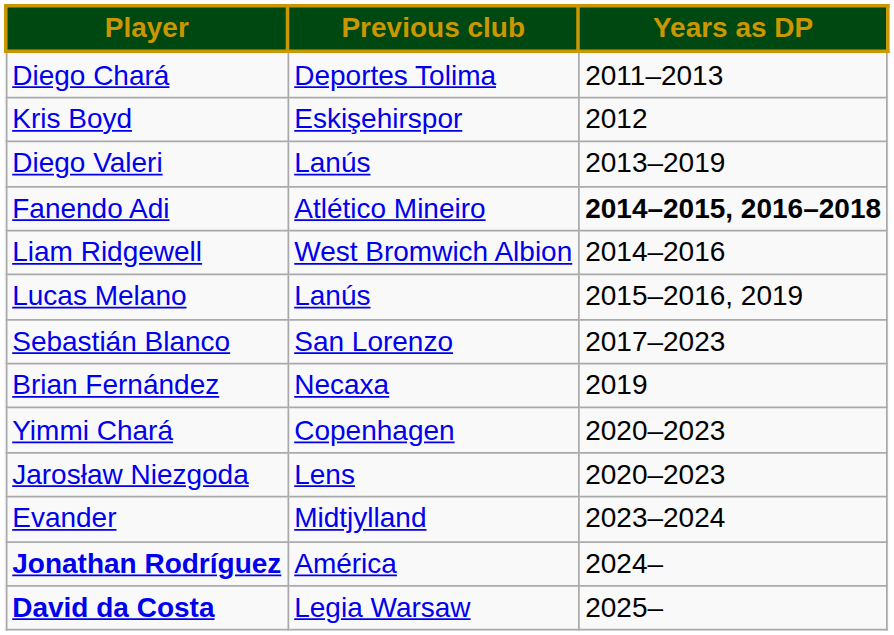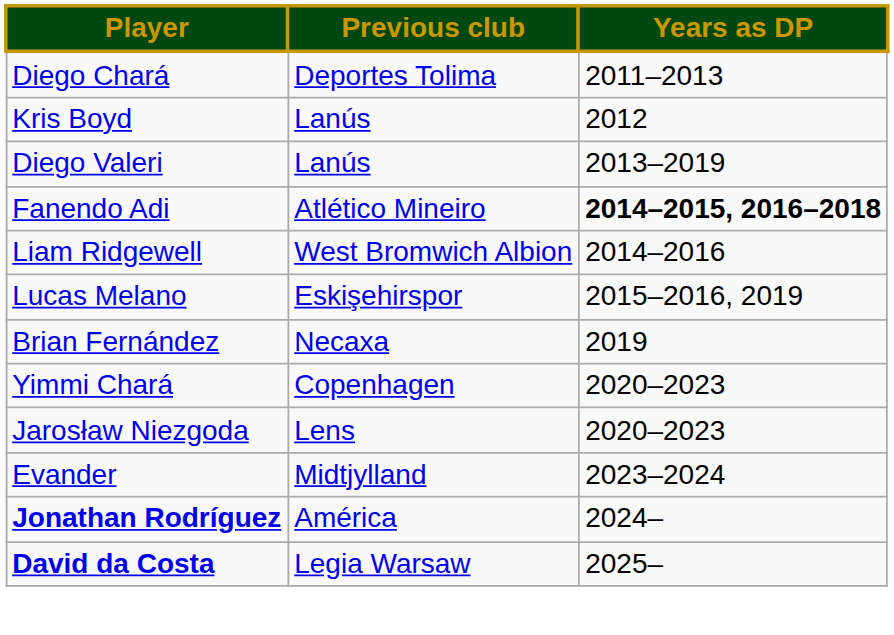Kris Boyd | Previous club: Eskişehirspor -> Lanús
Lucas Melano | Previous club: Lanús -> Eskişehirspor
- row: Sebastián Blanco | San Lorenzo | 2017–2023
